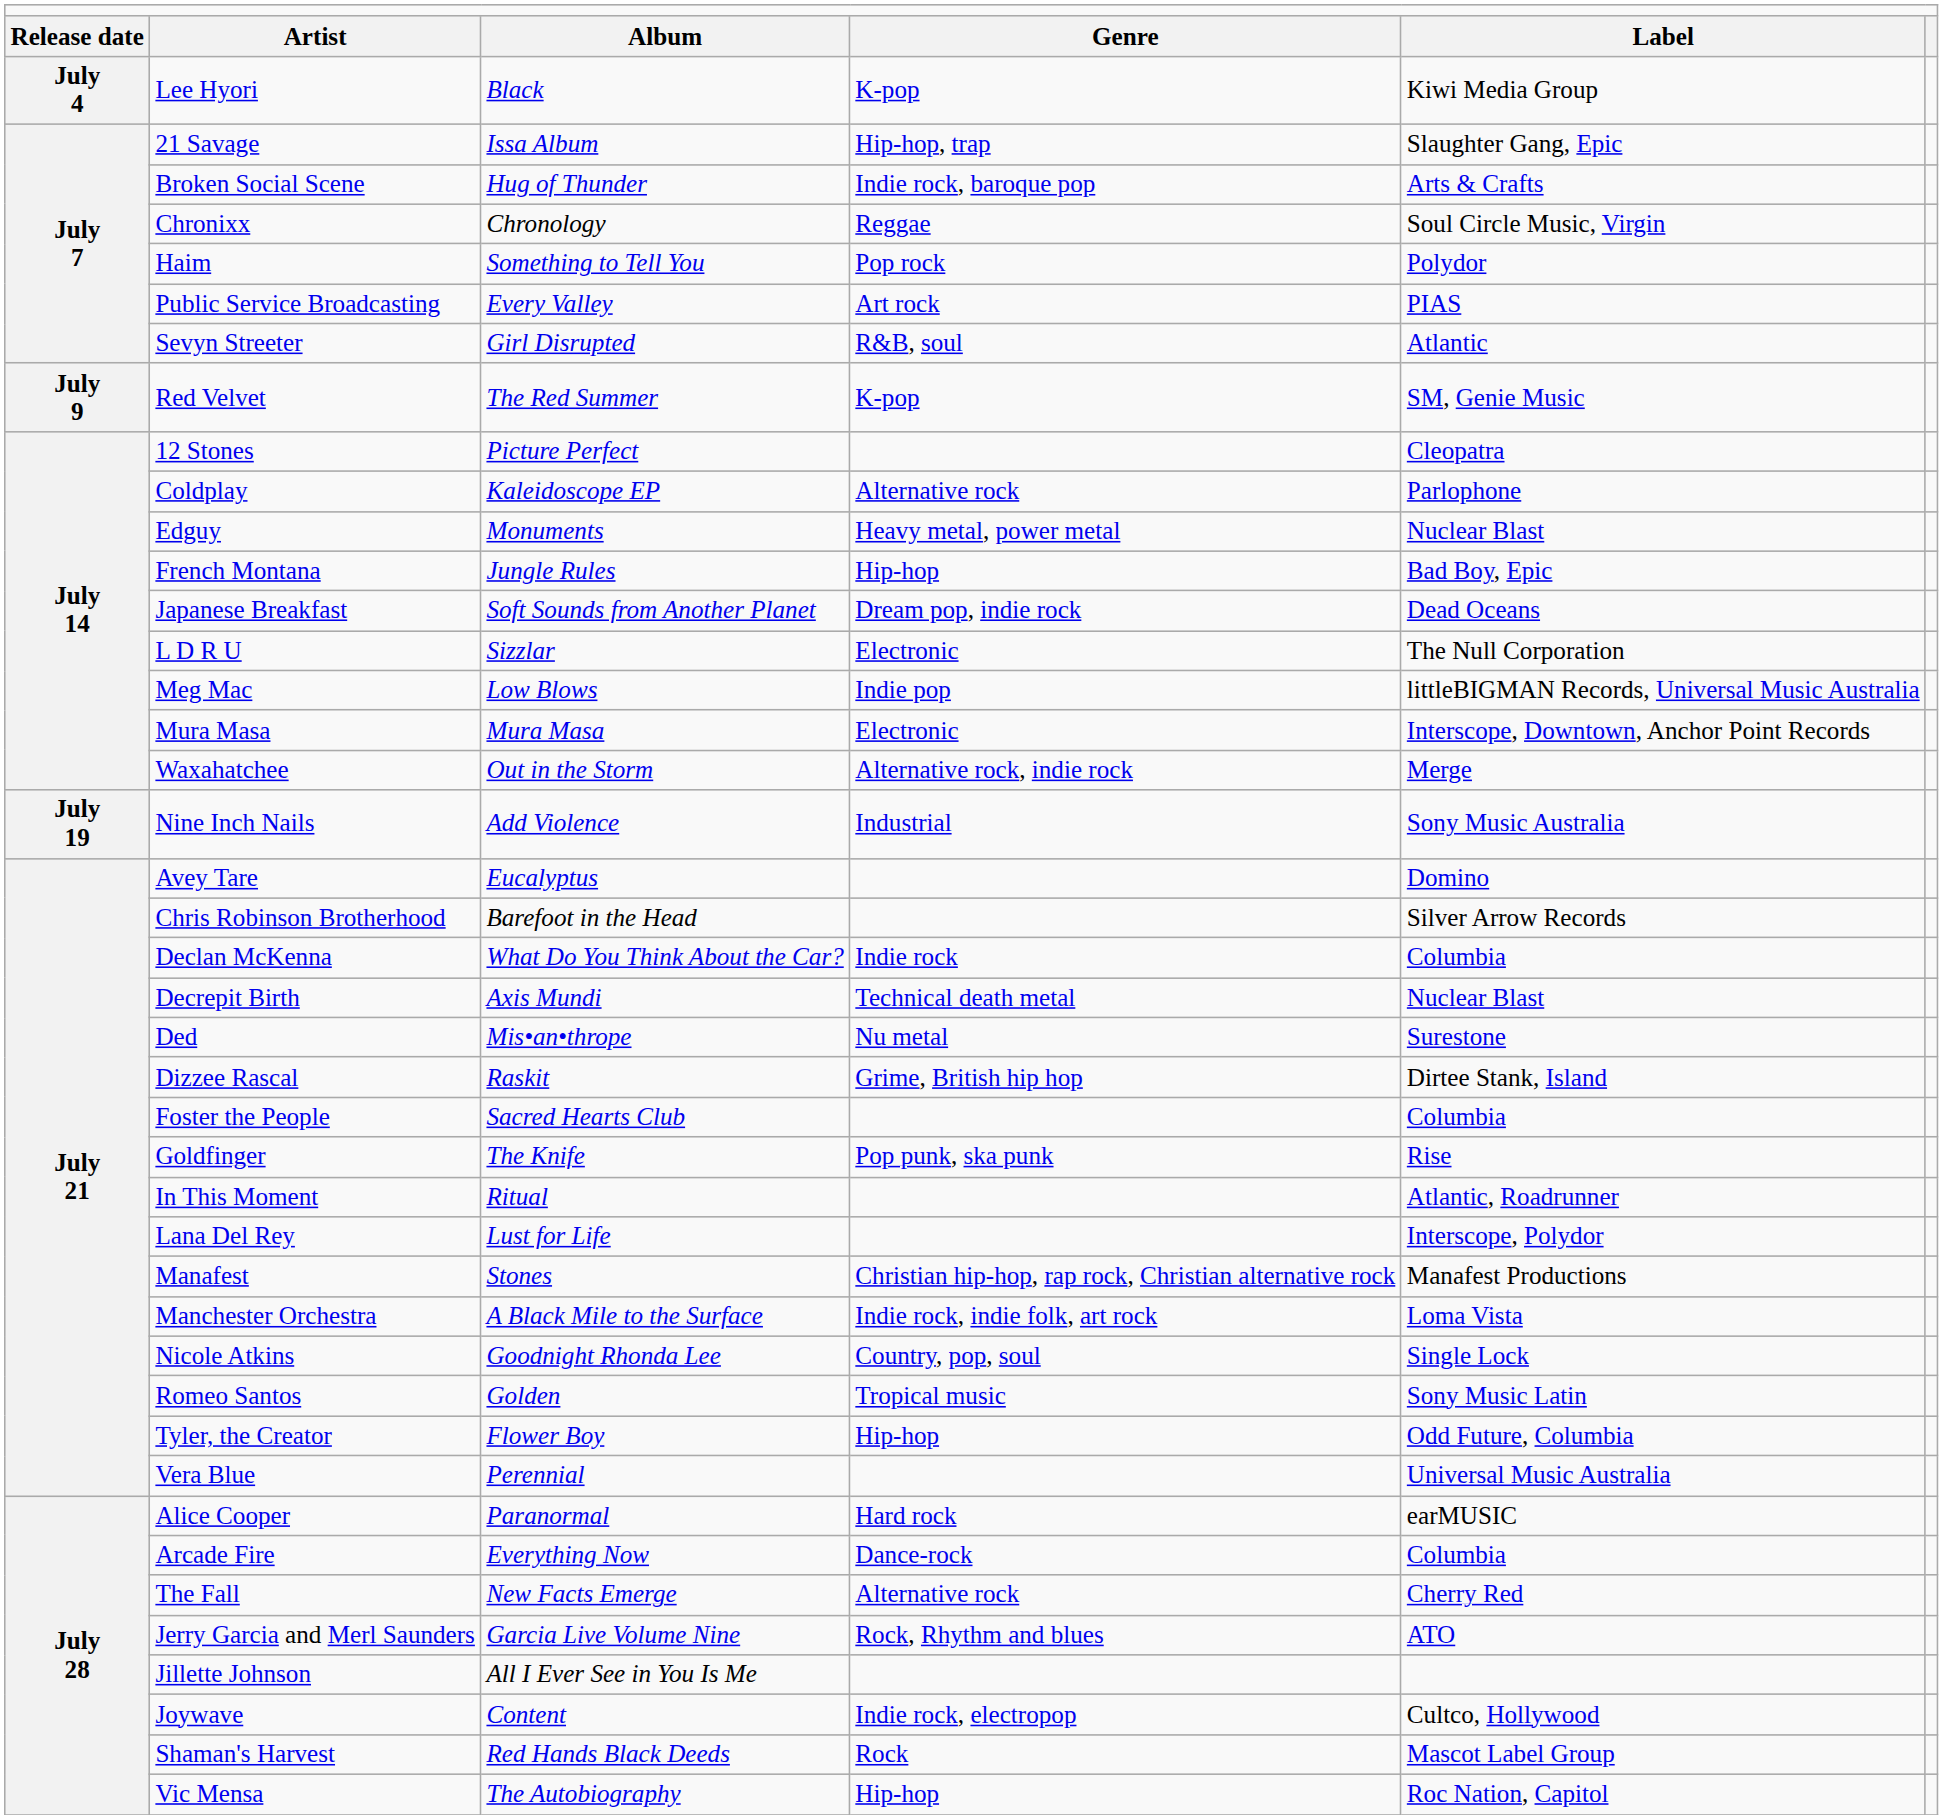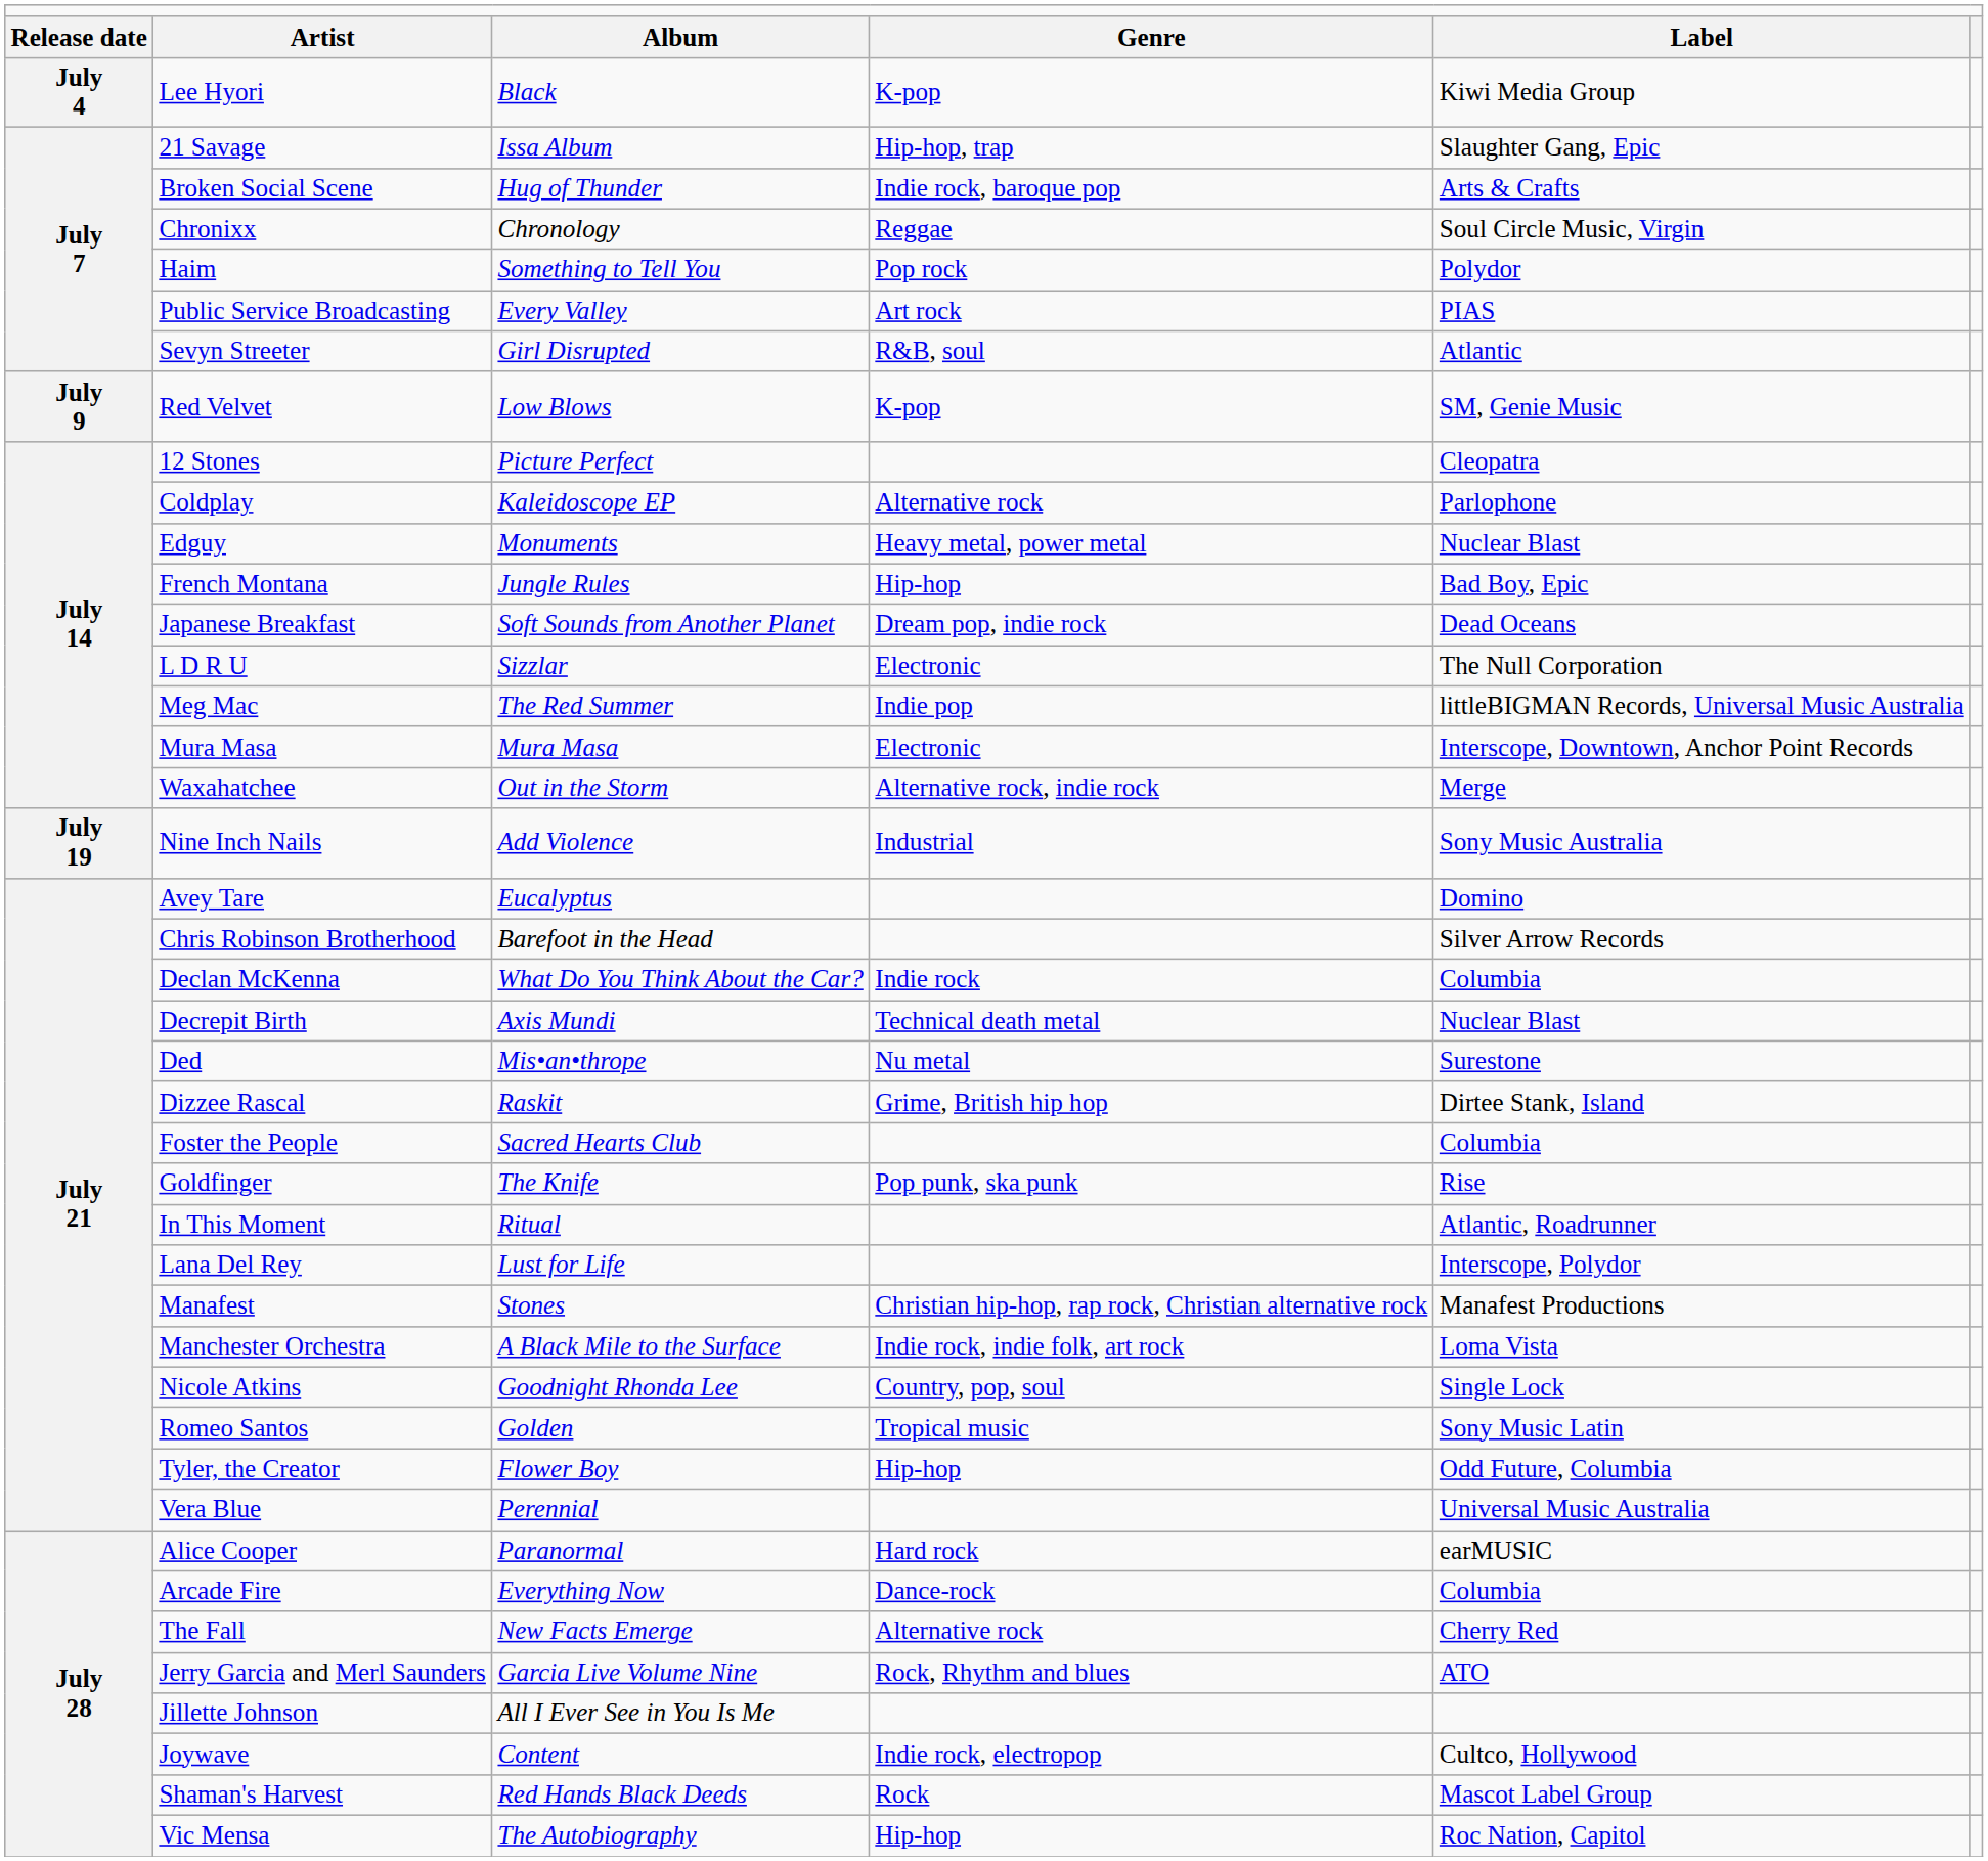Red Velvet | column 3: The Red Summer -> Low Blows
Meg Mac | column 3: Low Blows -> The Red Summer
